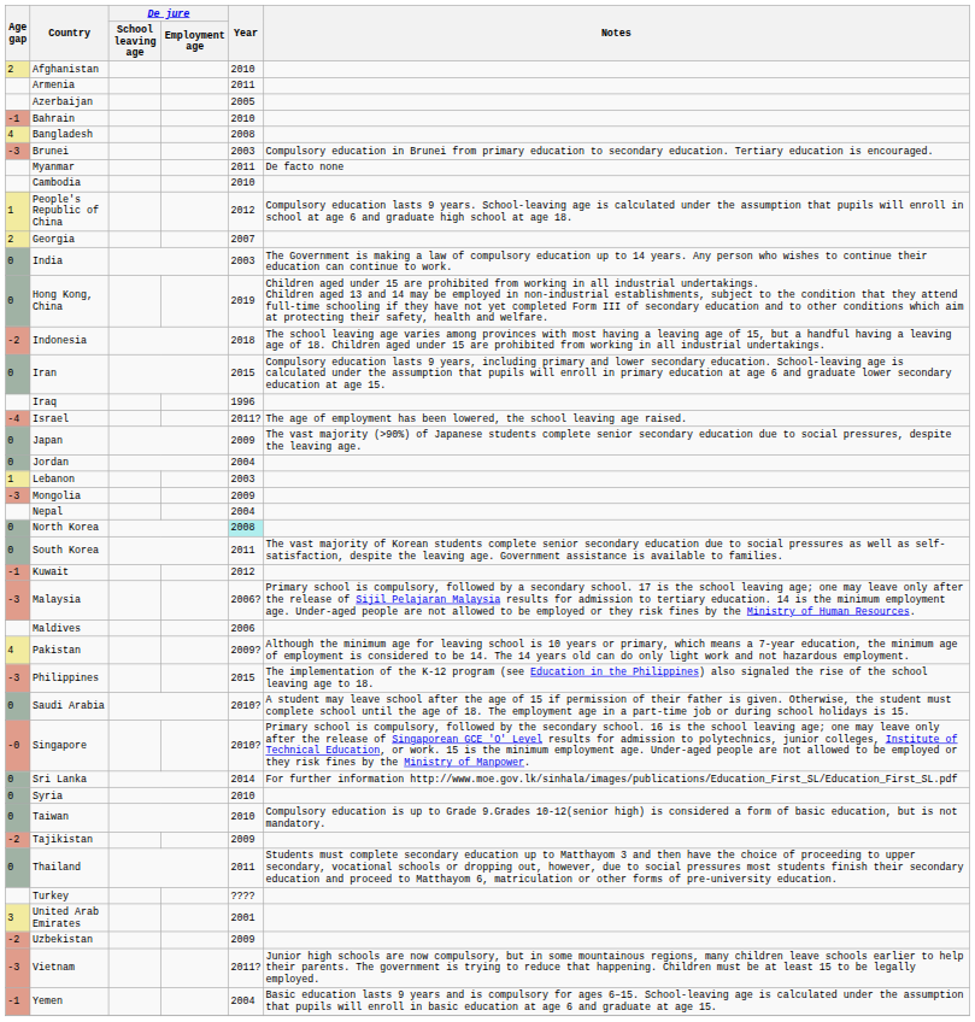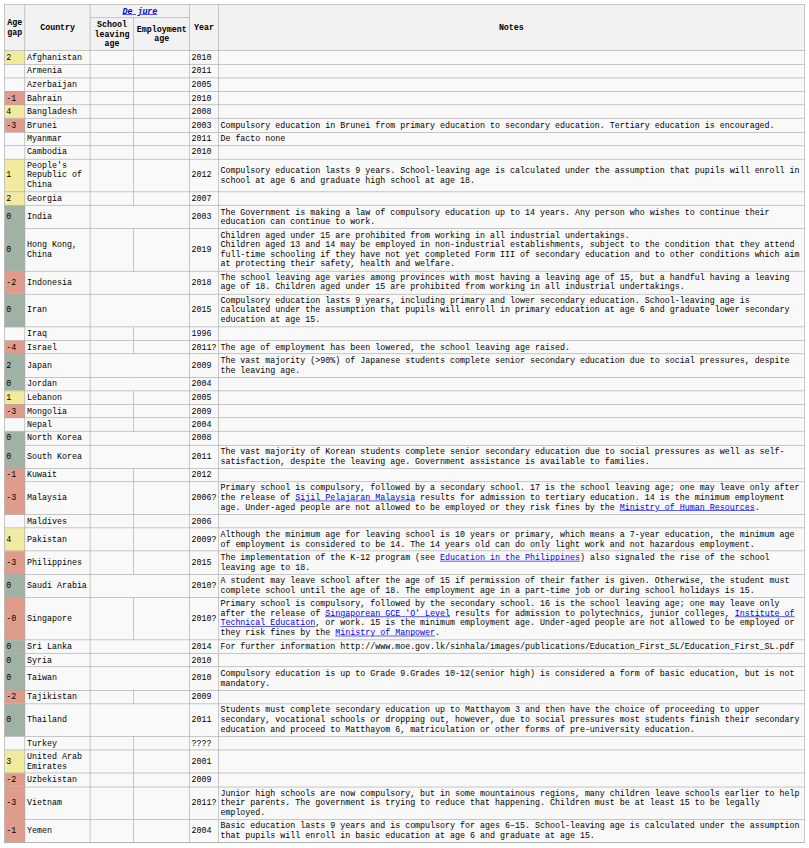Japan | Age gap: 0 -> 2
Lebanon | Year: 2003 -> 2005
North Korea | Year: paleturquoise background -> no background
